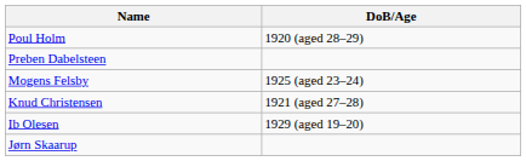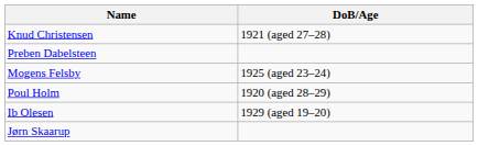rows swapped: Knud Christensen <-> Poul Holm
